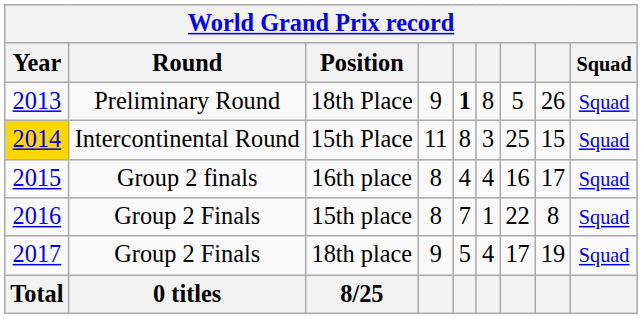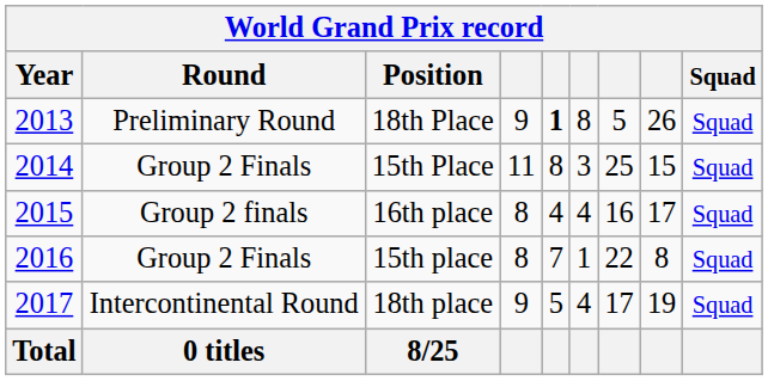15th Place | Year: gold background -> no background
15th Place | Round: Intercontinental Round -> Group 2 Finals
18th place | Round: Group 2 Finals -> Intercontinental Round
